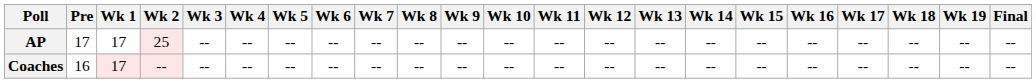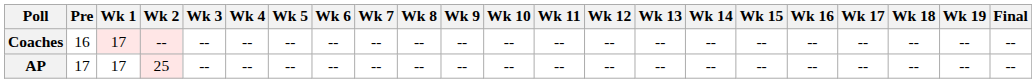rows swapped: AP <-> Coaches
